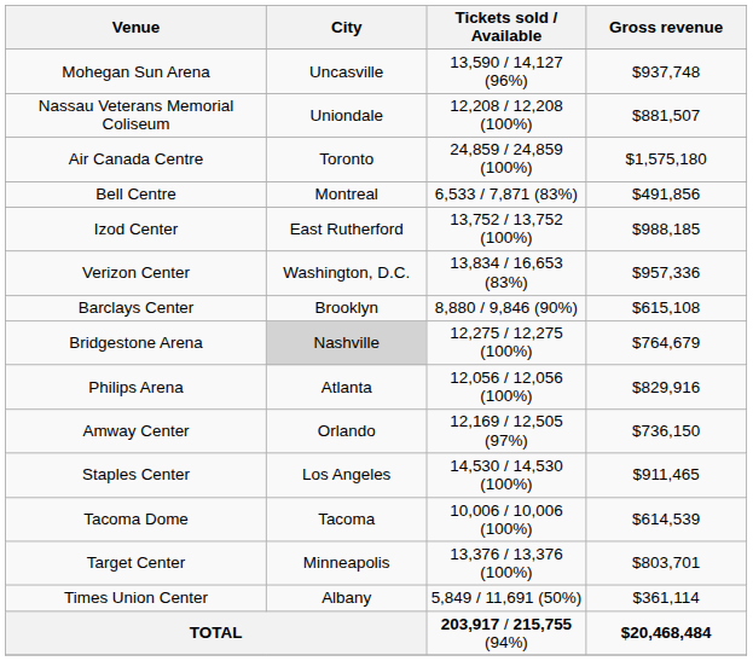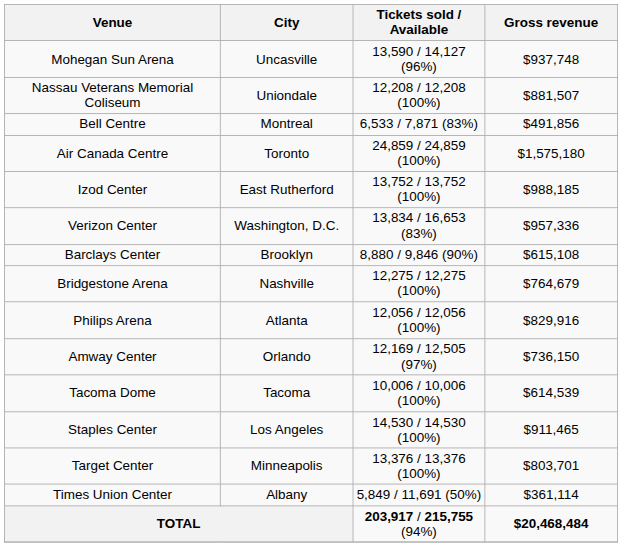rows swapped: Bell Centre <-> Air Canada Centre
Bridgestone Arena | City: lightgrey background -> no background
rows swapped: Staples Center <-> Tacoma Dome
